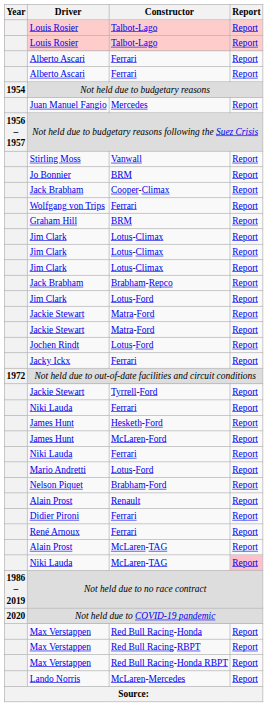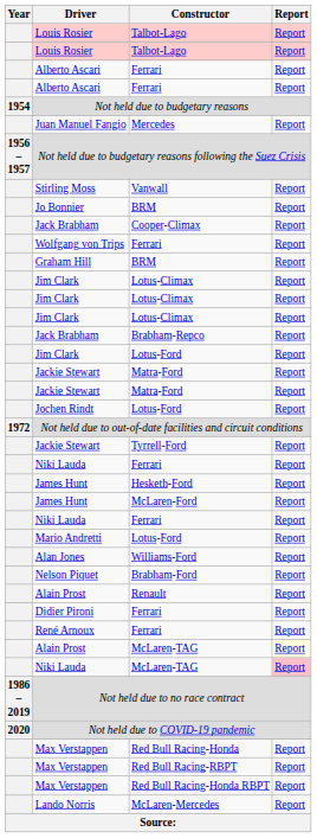- row: Jacky Ickx | Ferrari | Report
+ row: Alan Jones | Williams-Ford | Report
Alain Prost / McLaren-TAG | Report: no background -> lightyellow background
